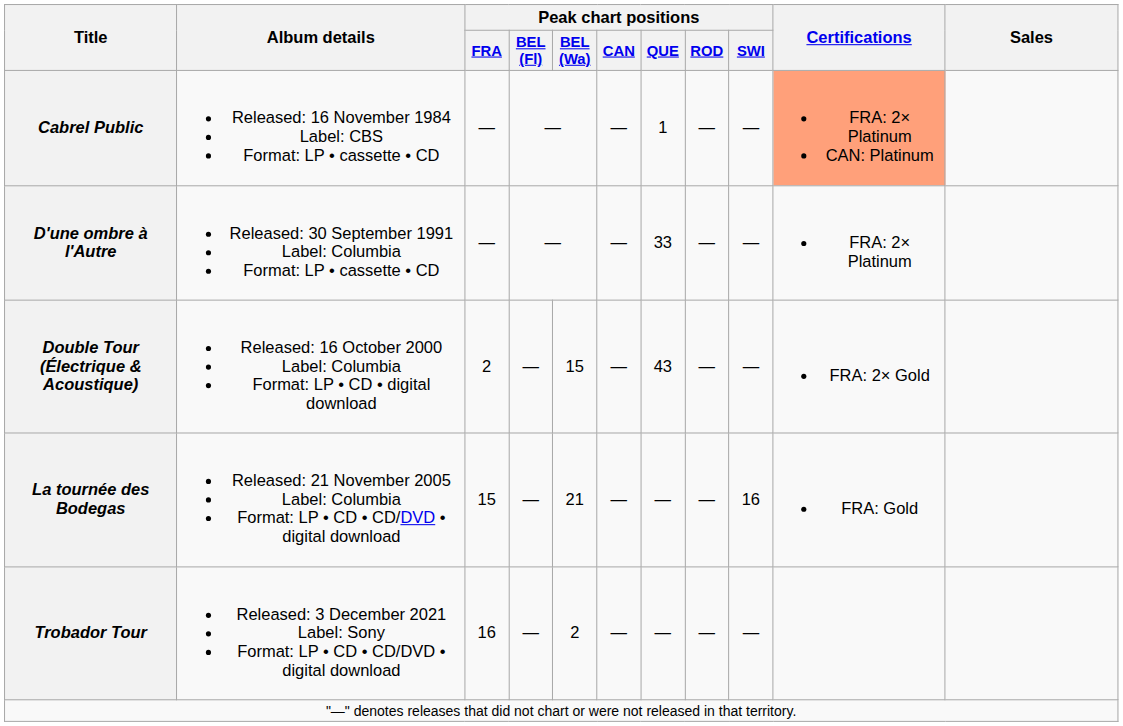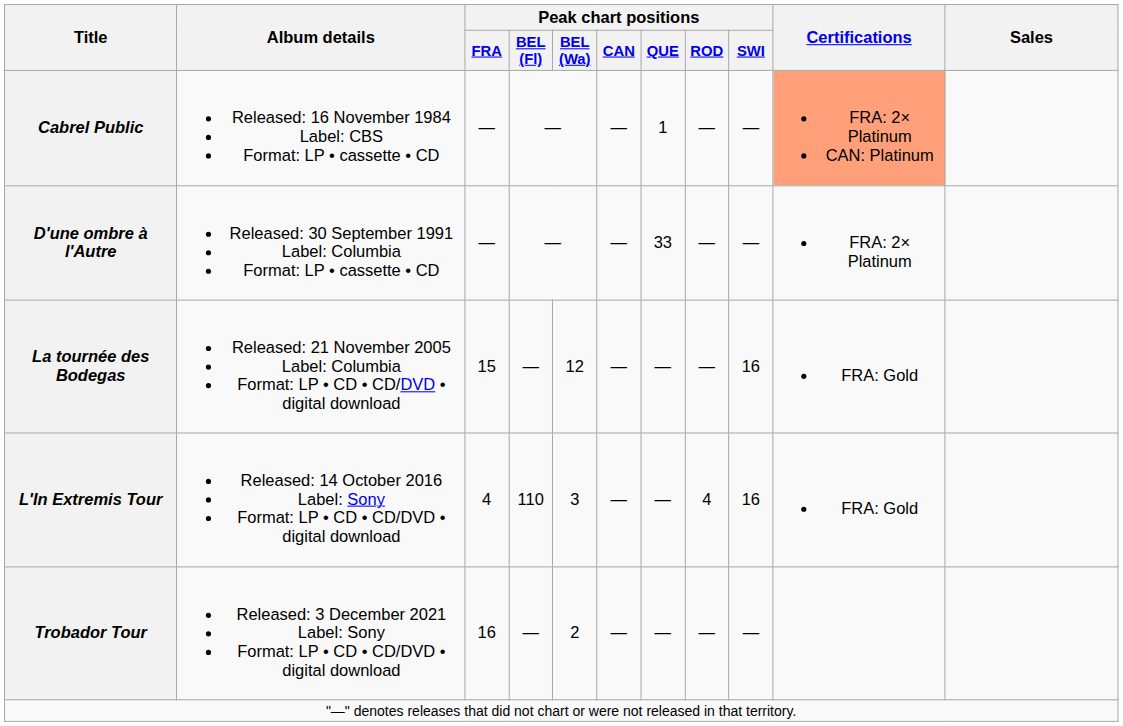- row: Double Tour (Électrique & Acoustique) | Released: 16 October 2000 Label: Columbia Format: LP • CD • digital download | 2 | — | 15 | — | 43 | — | — | FRA: 2× Gold
La tournée des Bodegas | Peak chart positions / BEL (Wa): 21 -> 12
+ row: L'In Extremis Tour | Released: 14 October 2016 Label: Sony Format: LP • CD • CD/DVD • digital download | 4 | 110 | 3 | — | — | 4 | 16 | FRA: Gold
